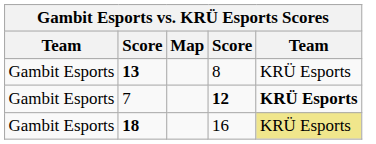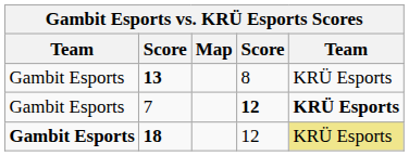18 | column 1: normal -> bold
18 | column 4: 16 -> 12
